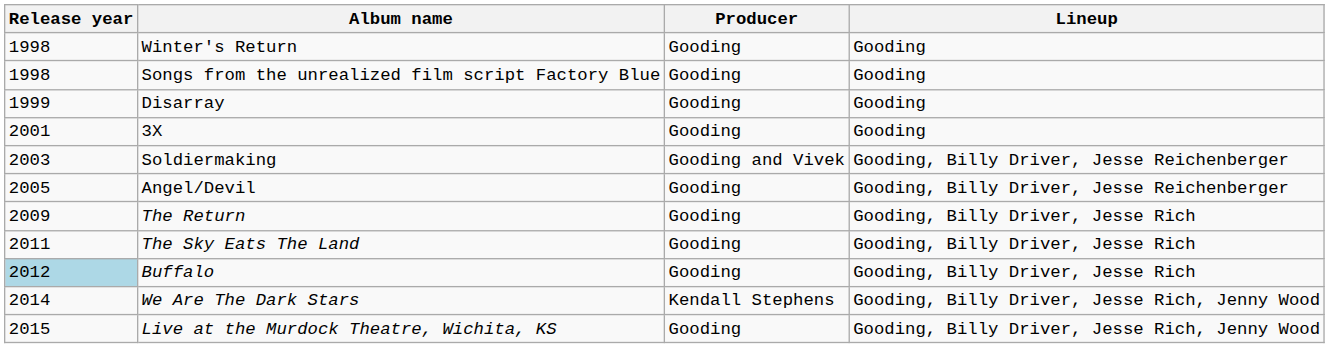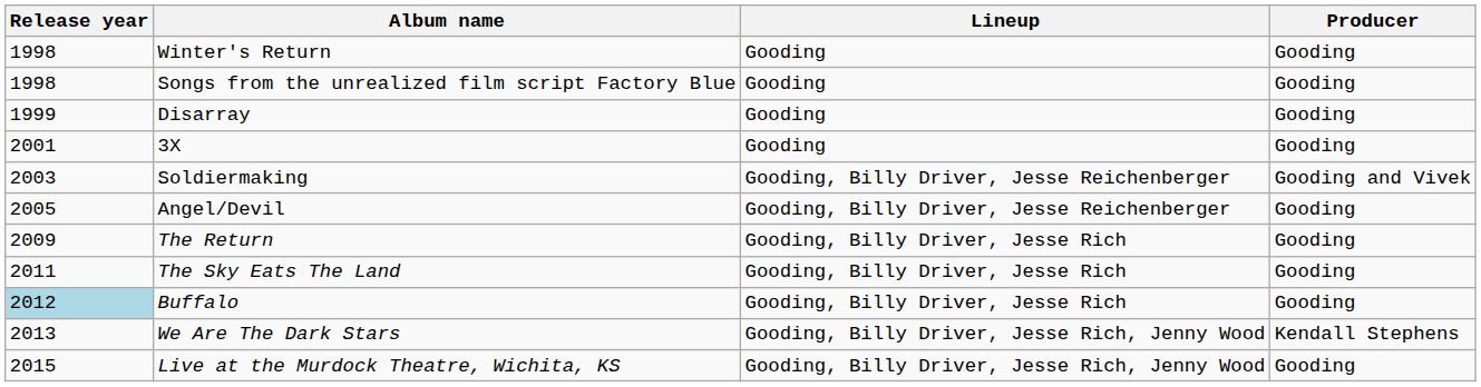columns swapped: Producer <-> Lineup
We Are The Dark Stars | Release year: 2014 -> 2013
